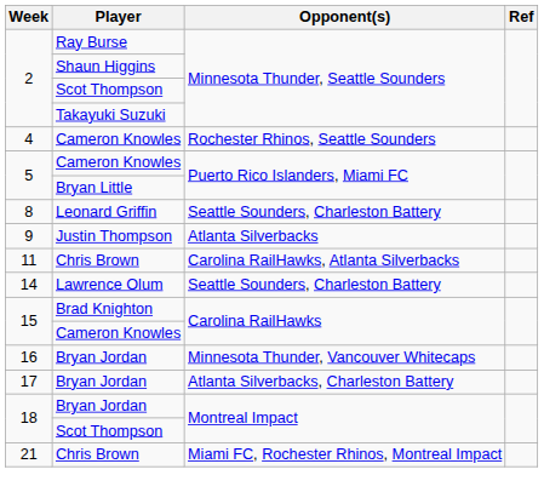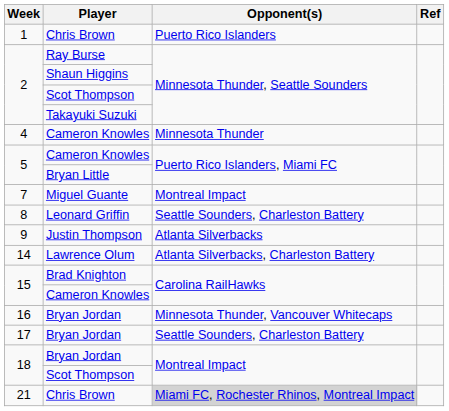+ row: 1 | Chris Brown | Puerto Rico Islanders
4 | Opponent(s): Rochester Rhinos, Seattle Sounders -> Minnesota Thunder
+ row: 7 | Miguel Guante | Montreal Impact
- row: 11 | Chris Brown | Carolina RailHawks, Atlanta Silverbacks
14 | Opponent(s): Seattle Sounders, Charleston Battery -> Atlanta Silverbacks, Charleston Battery
17 | Opponent(s): Atlanta Silverbacks, Charleston Battery -> Seattle Sounders, Charleston Battery
21 | Opponent(s): no background -> lightgrey background
